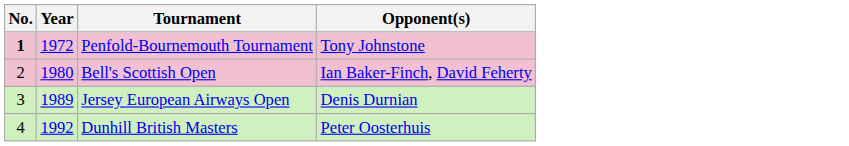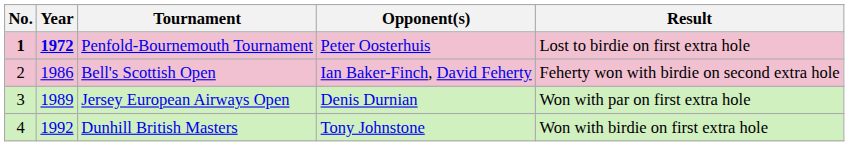+ column: Result | Lost to birdie on first extra hole | Feherty won with birdie on second extra hole | Won with par on first extra hole | Won with birdie on first extra hole
Penfold-Bournemouth Tournament | Year: normal -> bold
Penfold-Bournemouth Tournament | Opponent(s): Tony Johnstone -> Peter Oosterhuis
Bell's Scottish Open | Year: 1980 -> 1986
Dunhill British Masters | Opponent(s): Peter Oosterhuis -> Tony Johnstone
